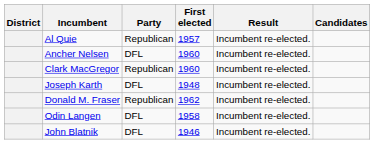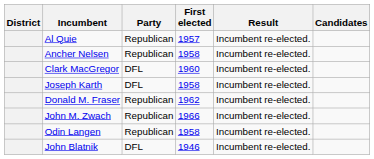Ancher Nelsen | Party: DFL -> Republican
Ancher Nelsen | First elected: 1960 -> 1958
Clark MacGregor | Party: Republican -> DFL
Joseph Karth | First elected: 1948 -> 1958
+ row: John M. Zwach | Republican | 1966 | Incumbent re-elected.
Odin Langen | Party: DFL -> Republican
